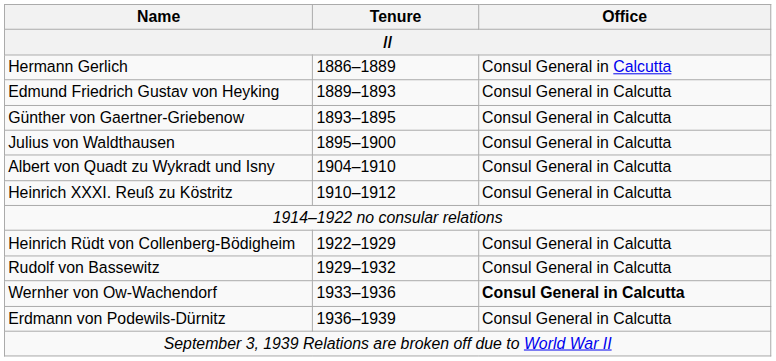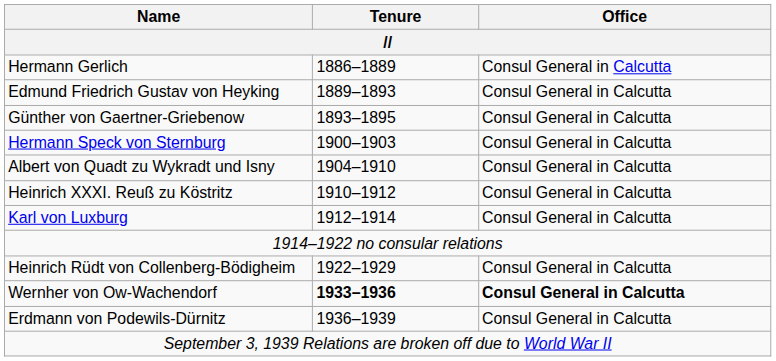- row: Julius von Waldthausen | 1895–1900 | Consul General in Calcutta
+ row: Hermann Speck von Sternburg | 1900–1903 | Consul General in Calcutta
+ row: Karl von Luxburg | 1912–1914 | Consul General in Calcutta
- row: Rudolf von Bassewitz | 1929–1932 | Consul General in Calcutta
Wernher von Ow-Wachendorf | Tenure: normal -> bold
